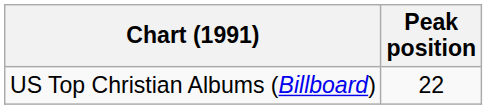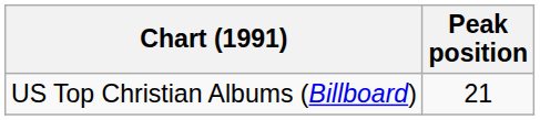US Top Christian Albums (Billboard) | Peak position: 22 -> 21
